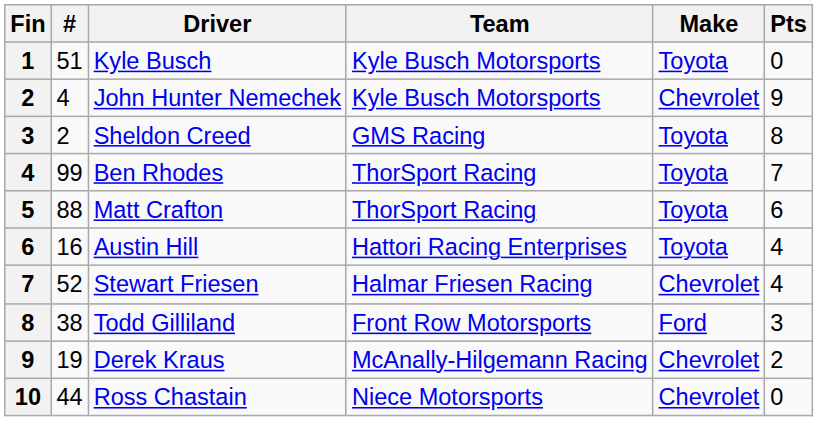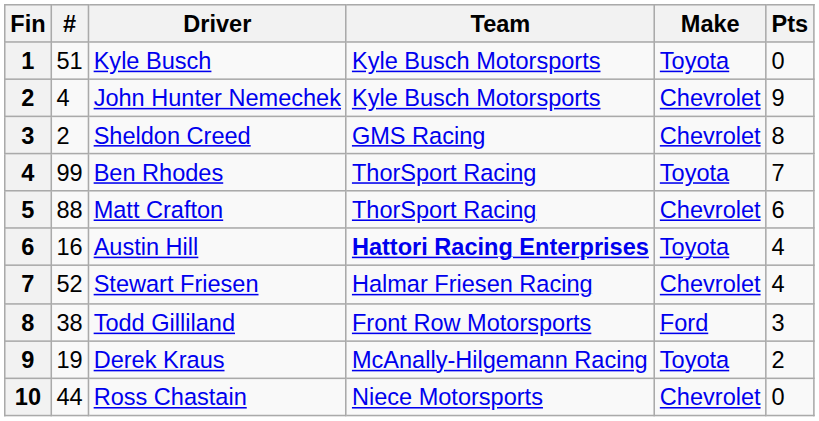Sheldon Creed | Make: Toyota -> Chevrolet
Matt Crafton | Make: Toyota -> Chevrolet
Austin Hill | Team: normal -> bold
Derek Kraus | Make: Chevrolet -> Toyota
